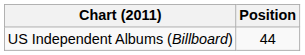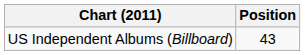US Independent Albums (Billboard) | Position: 44 -> 43
